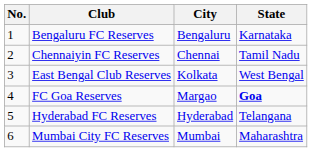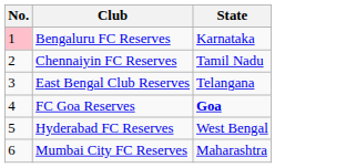- column: City | Bengaluru | Chennai | Kolkata | Margao | Hyderabad | Mumbai
Bengaluru FC Reserves | No.: no background -> pink background
East Bengal Club Reserves | State: West Bengal -> Telangana
Hyderabad FC Reserves | State: Telangana -> West Bengal
